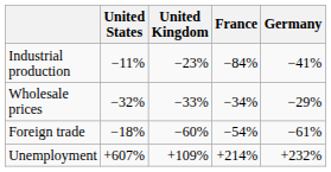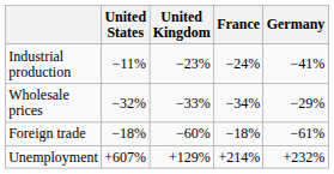Industrial production | France: −84% -> −24%
Foreign trade | France: −54% -> −18%
Unemployment | United Kingdom: +109% -> +129%
